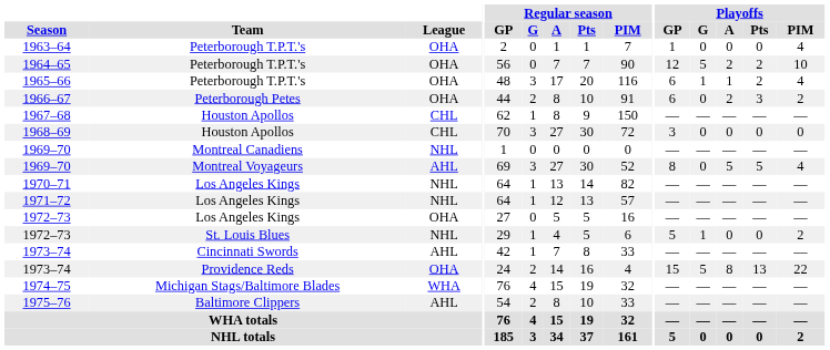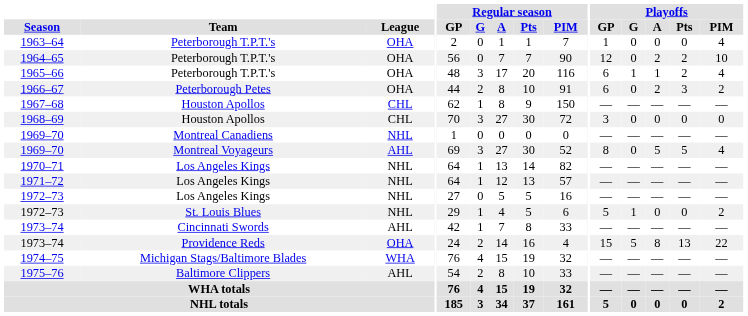1964–65 | Playoffs / G: 5 -> 0
1972–73 / Los Angeles Kings | League: OHA -> NHL
